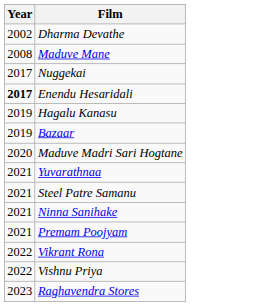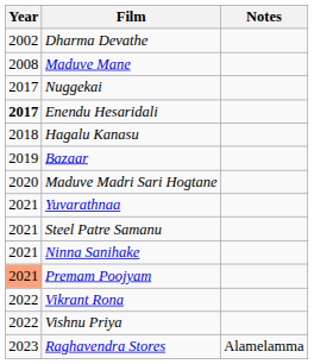+ column: Notes | Alamelamma
Hagalu Kanasu | Year: 2019 -> 2018
Premam Poojyam | Year: no background -> lightsalmon background
